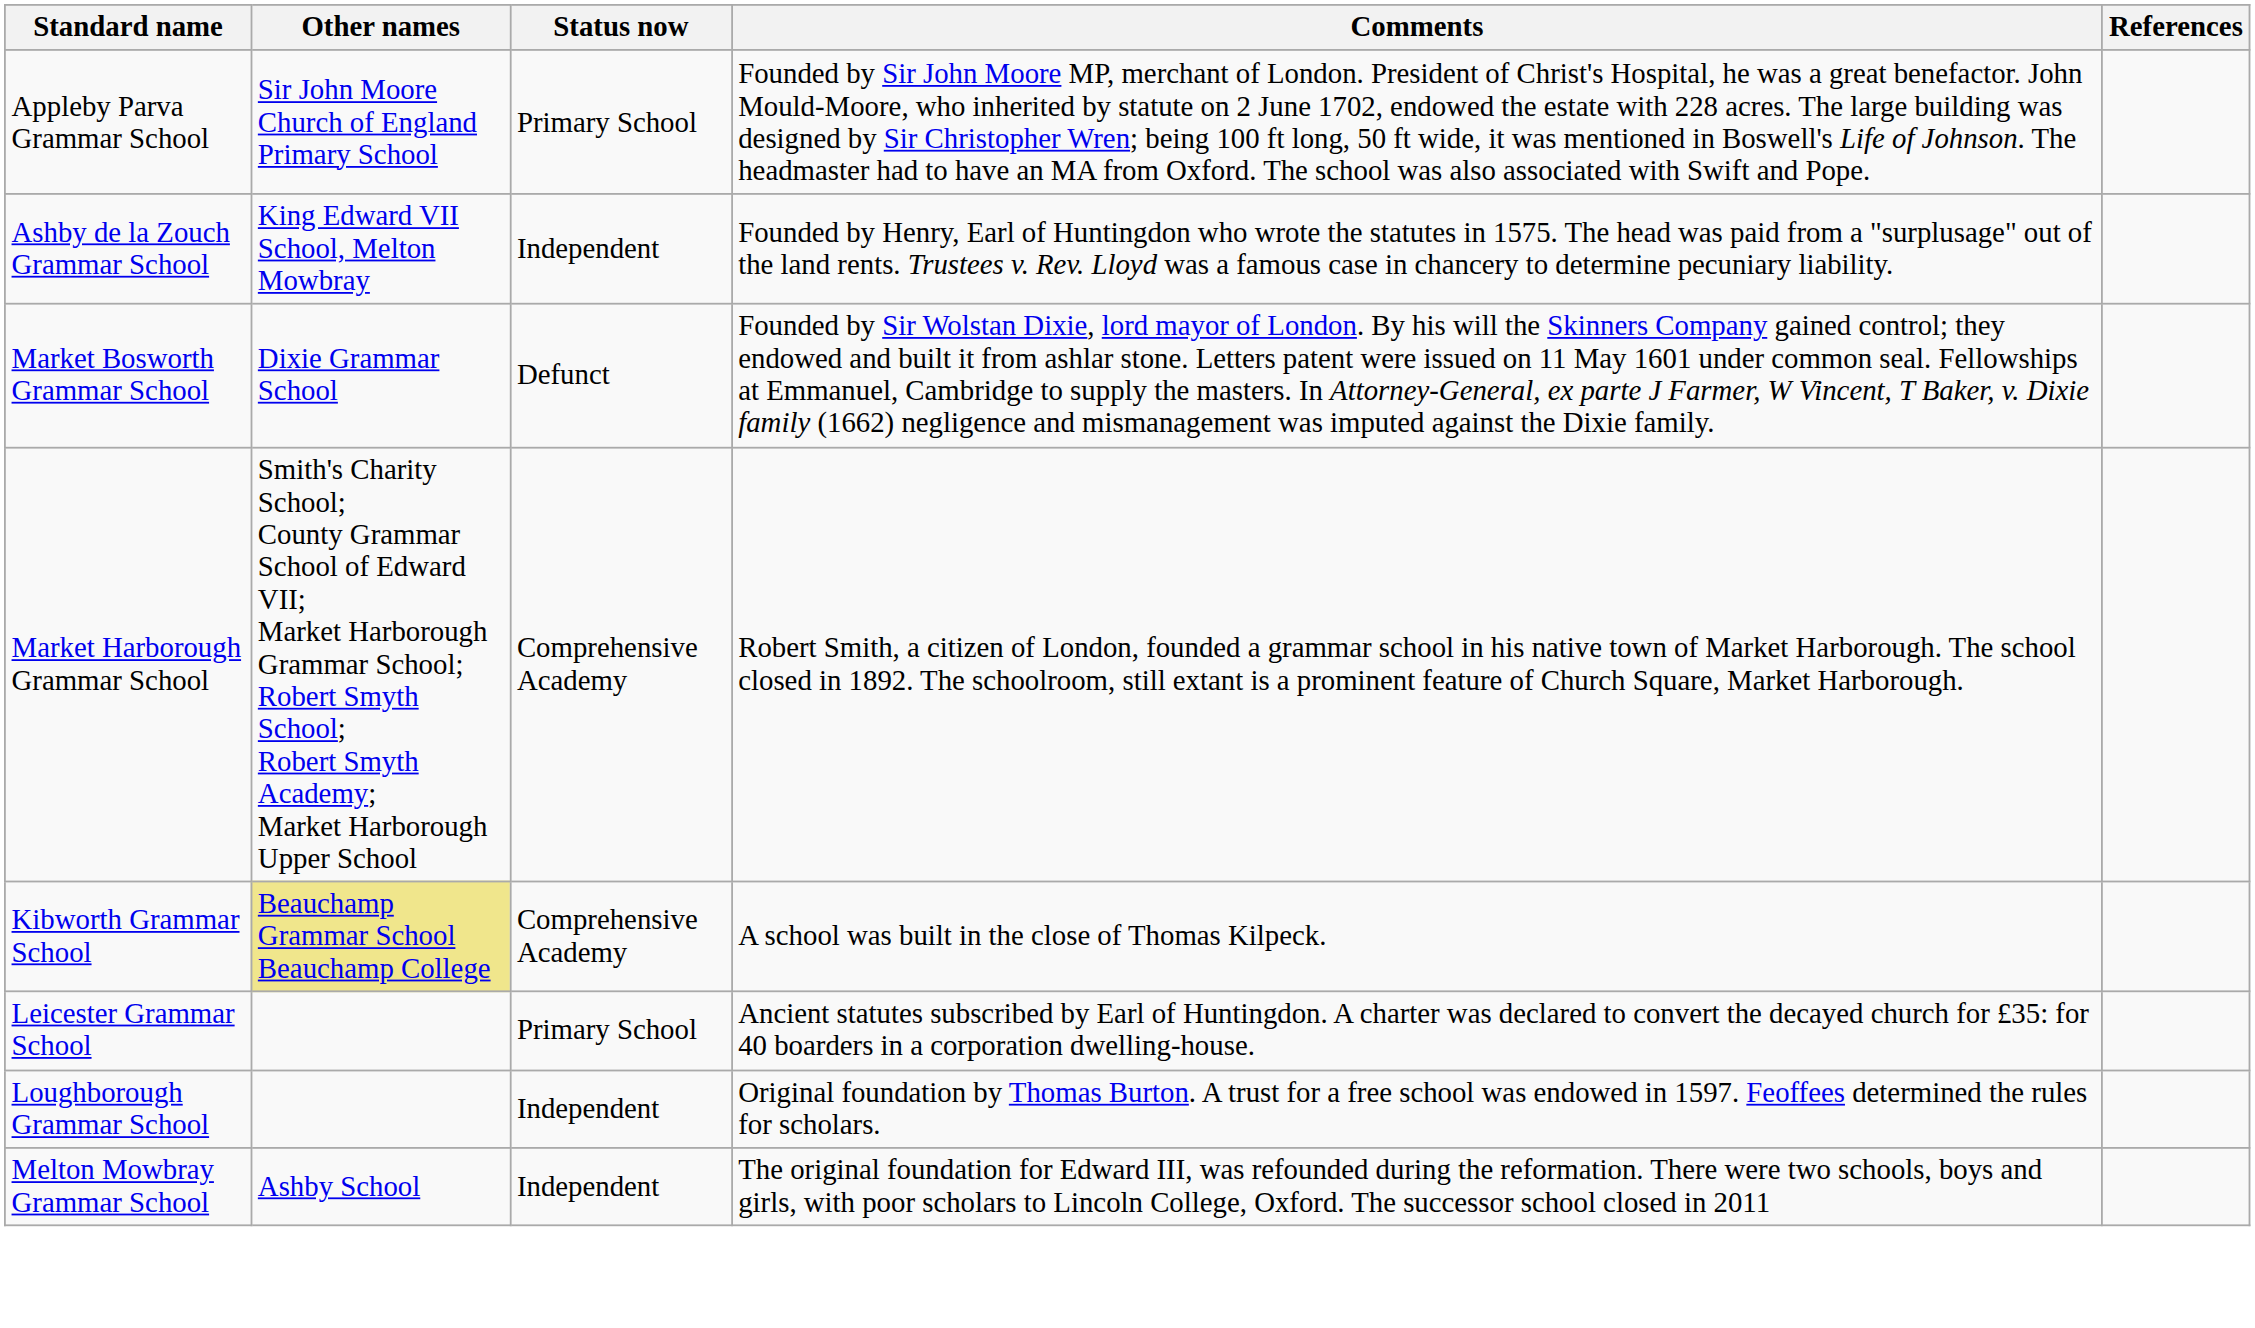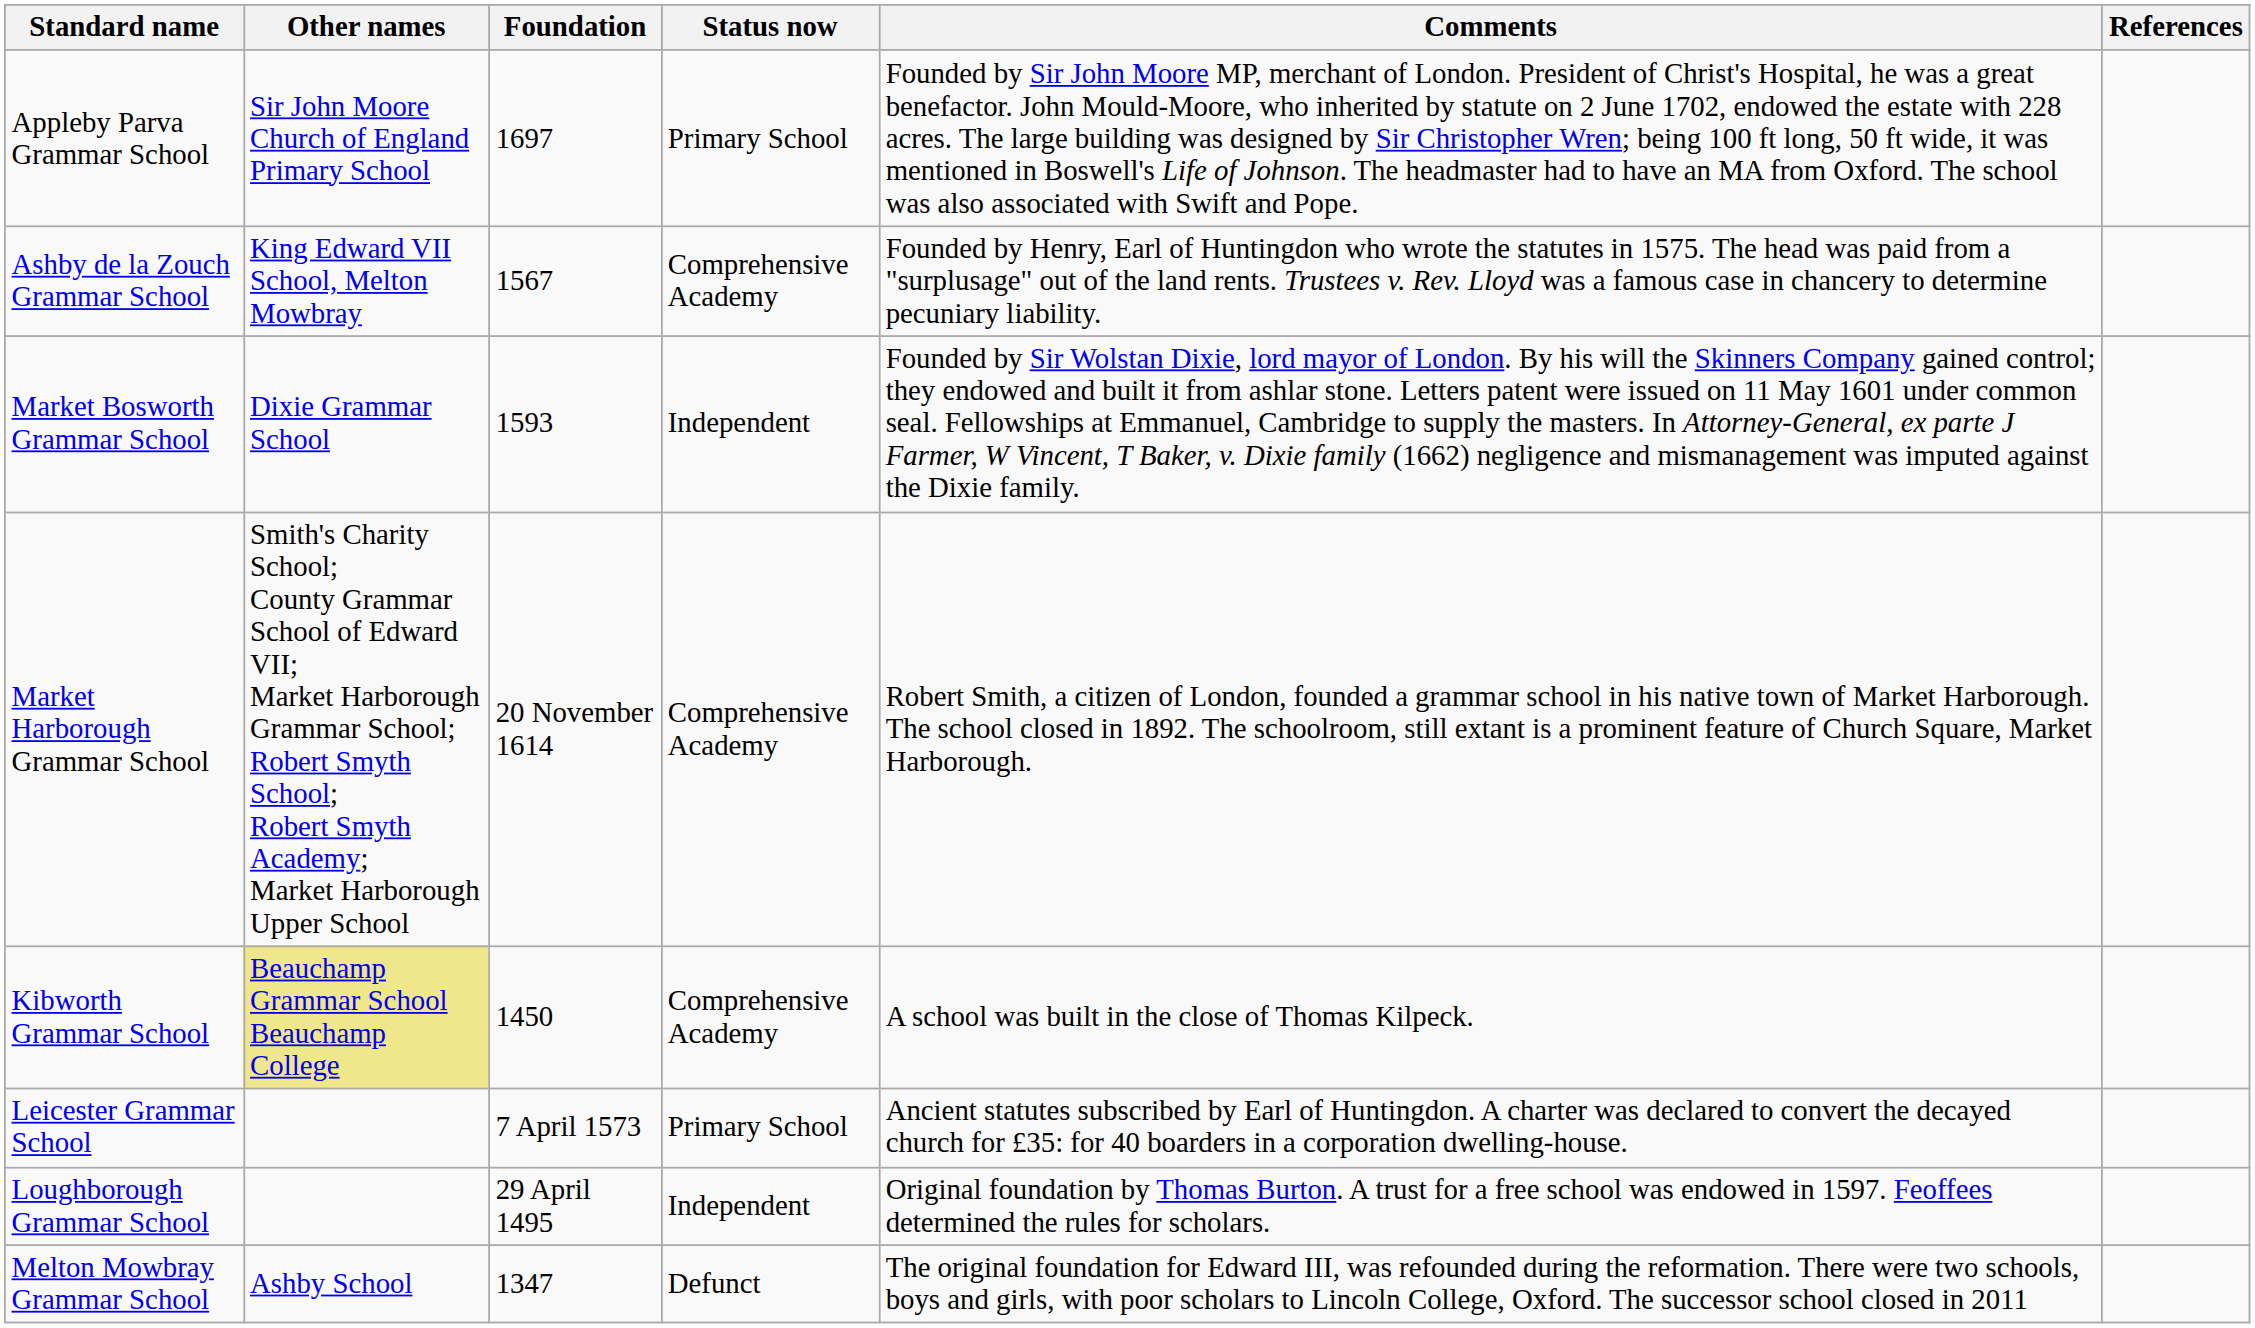+ column: Foundation | 1697 | 1567 | 1593 | 20 November 1614 | 1450 | 7 April 1573 | 29 April 1495 | 1347
Ashby de la Zouch Grammar School | Status now: Independent -> Comprehensive Academy
Market Bosworth Grammar School | Status now: Defunct -> Independent
Melton Mowbray Grammar School | Status now: Independent -> Defunct
